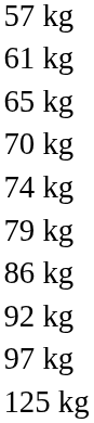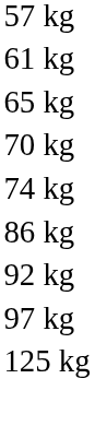- row: 79 kg
